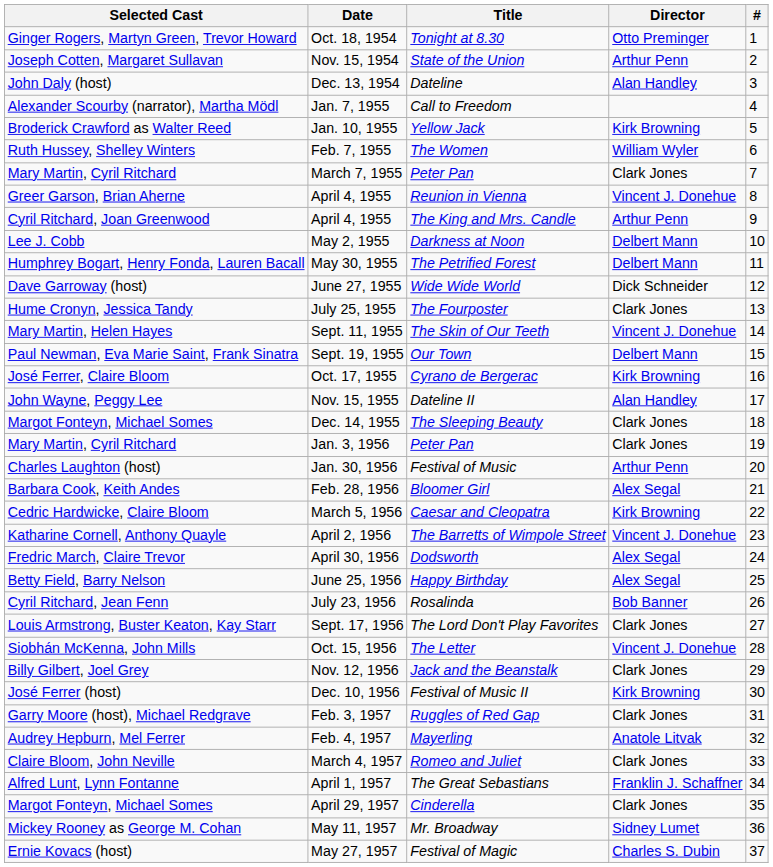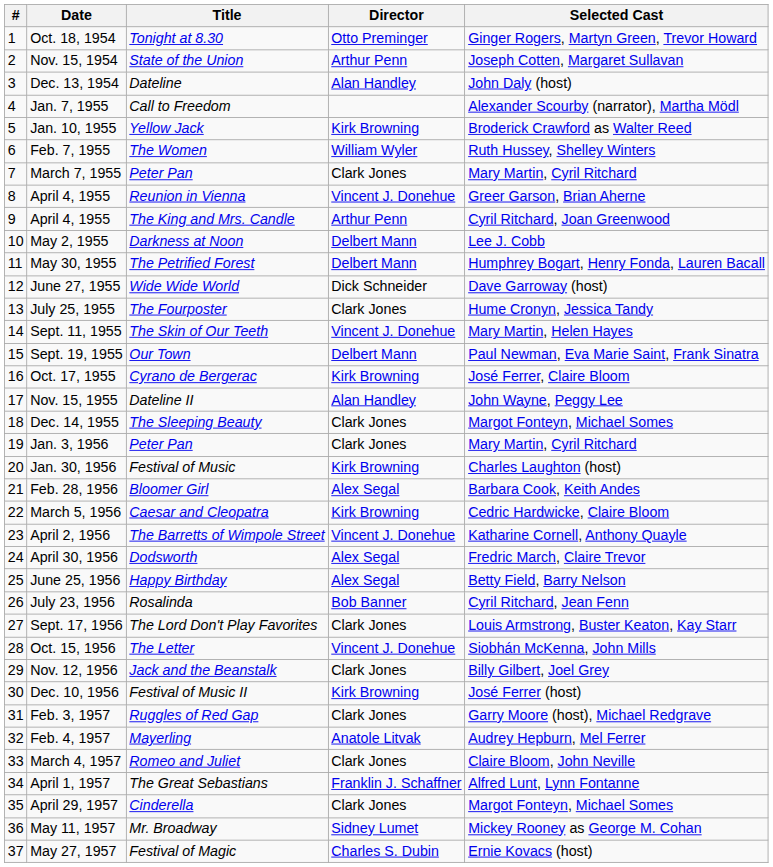columns swapped: # <-> Selected Cast
Jan. 30, 1956 | Director: Arthur Penn -> Kirk Browning
